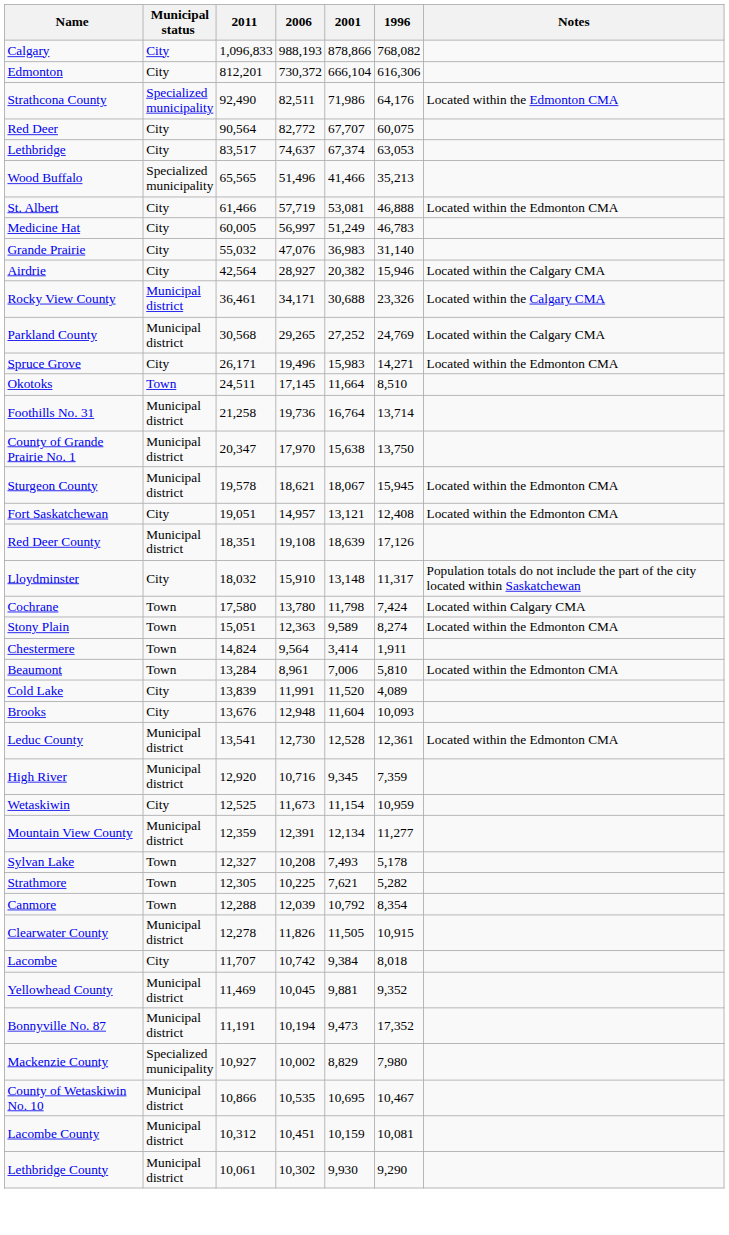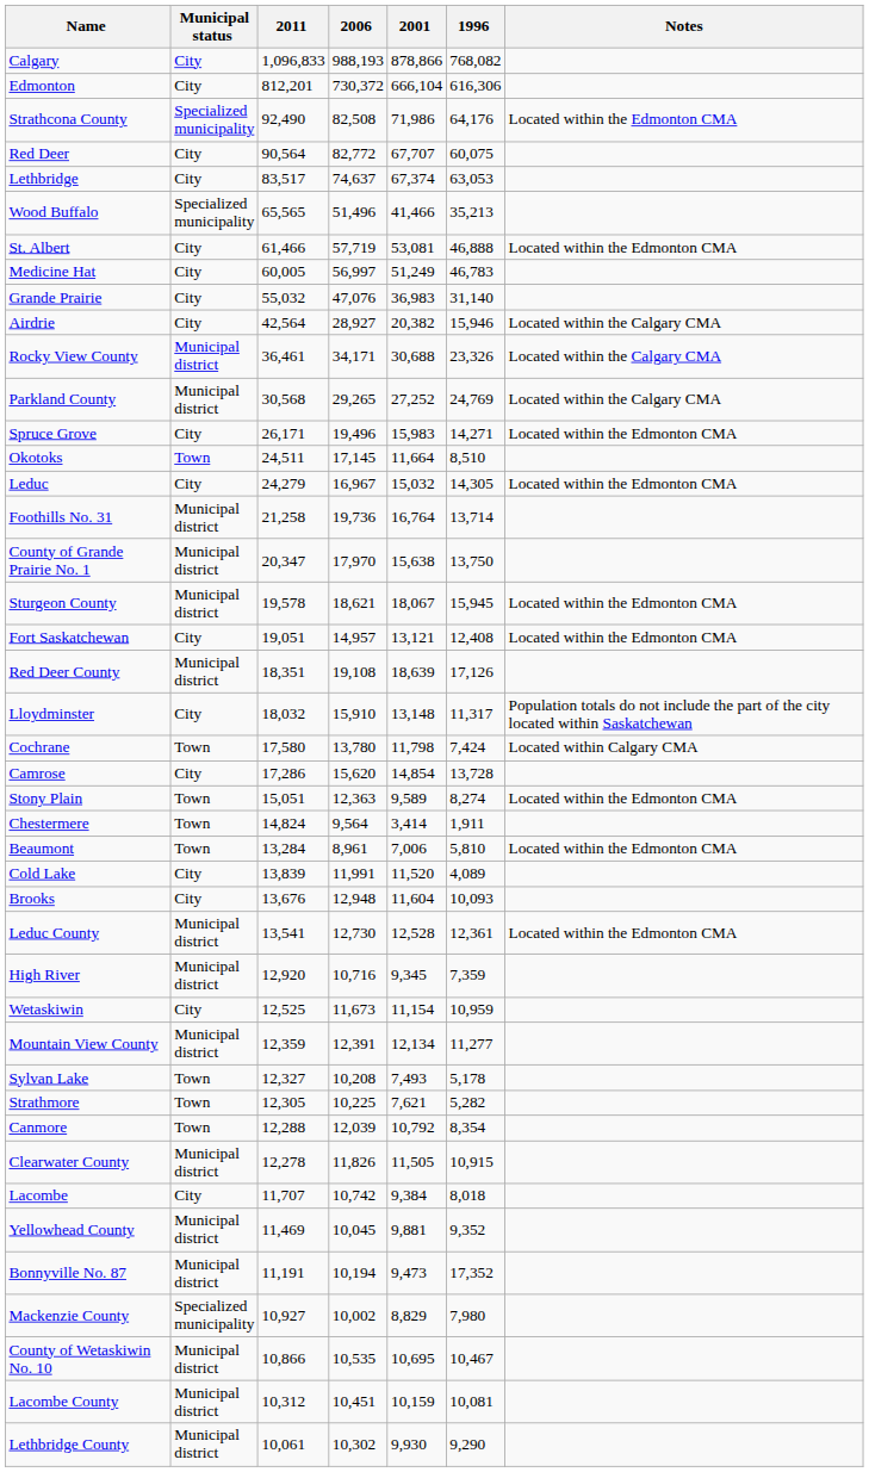Strathcona County | 2006: 82,511 -> 82,508
+ row: Leduc | City | 24,279 | 16,967 | 15,032 | 14,305 | Located within the Edmonton CMA
+ row: Camrose | City | 17,286 | 15,620 | 14,854 | 13,728
